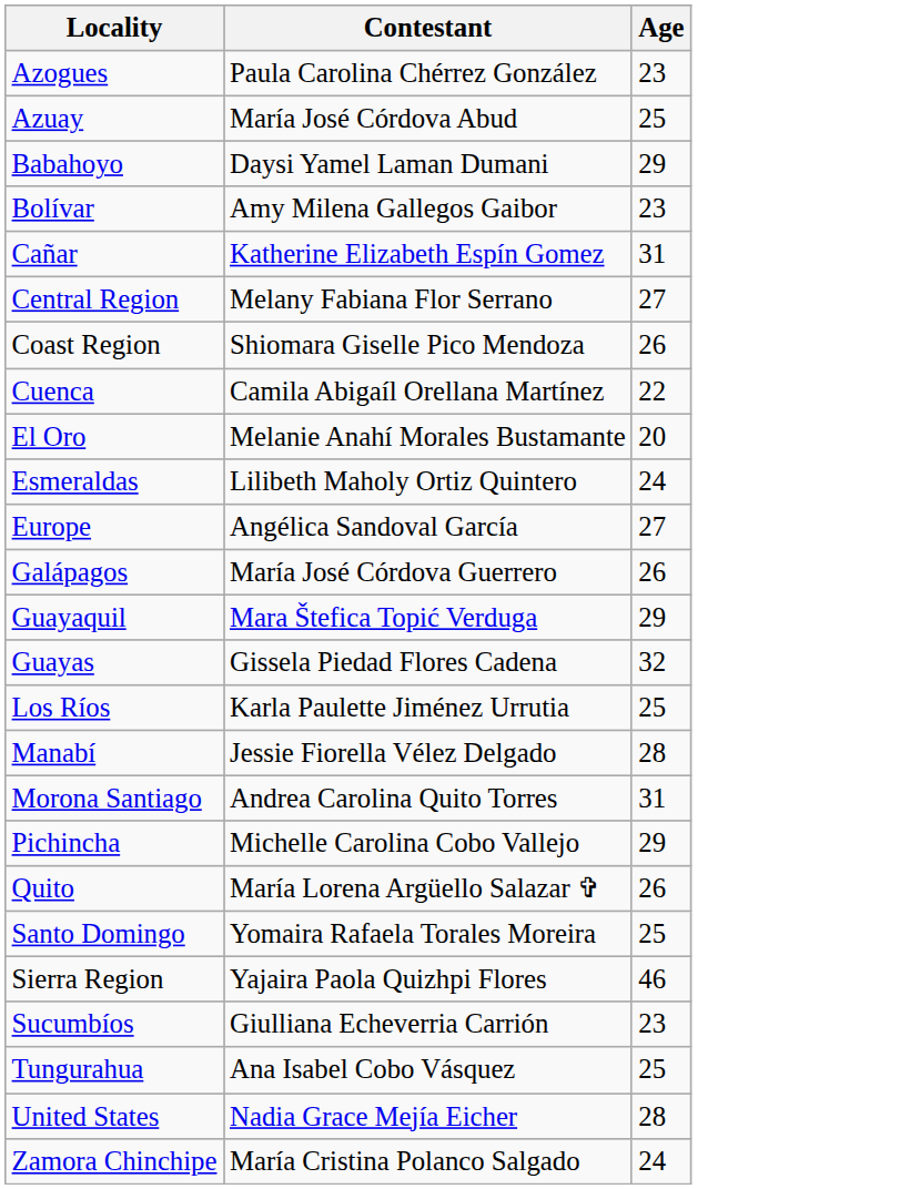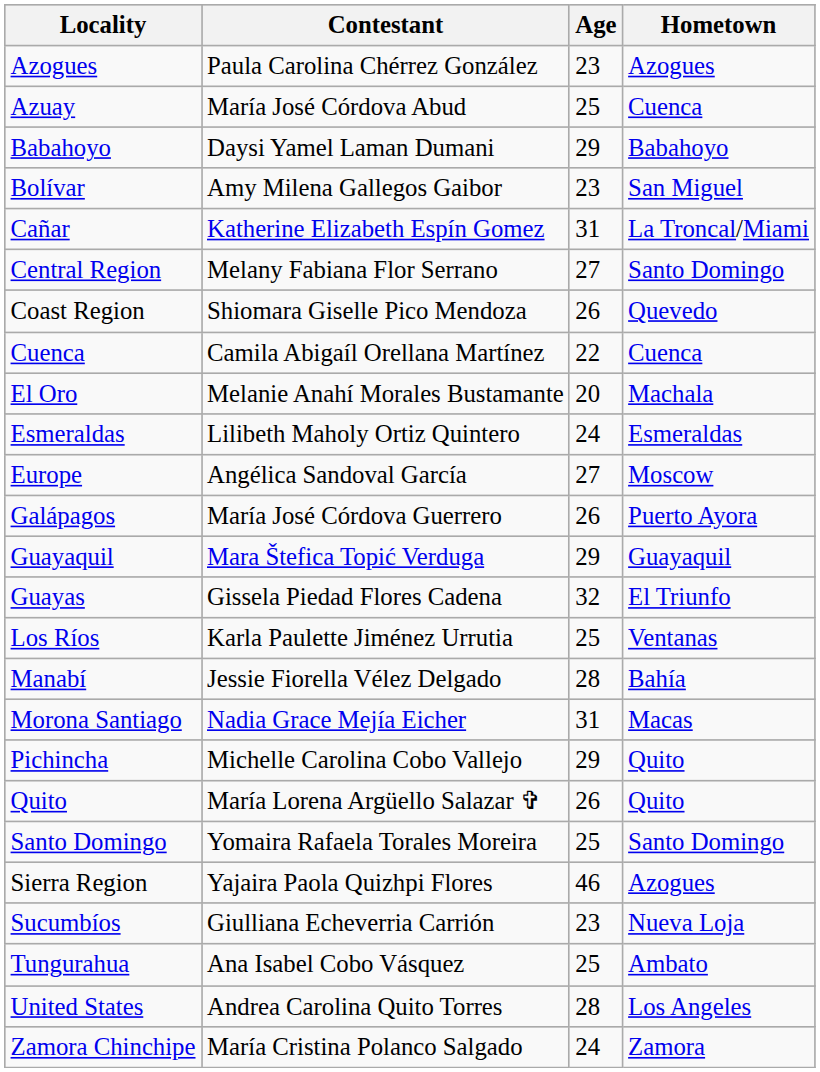+ column: Hometown | Azogues | Cuenca | Babahoyo | San Miguel | La Troncal/Miami | Santo Domingo | Quevedo | Cuenca | Machala | Esmeraldas | Moscow | Puerto Ayora | Guayaquil | El Triunfo | Ventanas | Bahía | Macas | Quito | Quito | Santo Domingo | Azogues | Nueva Loja | Ambato | Los Angeles | Zamora
Morona Santiago | Contestant: Andrea Carolina Quito Torres -> Nadia Grace Mejía Eicher
United States | Contestant: Nadia Grace Mejía Eicher -> Andrea Carolina Quito Torres
